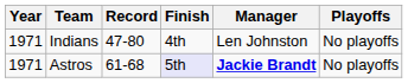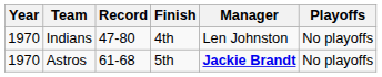Indians | Year: 1971 -> 1970
Astros | Year: 1971 -> 1970
Astros | Finish: lavender background -> no background
